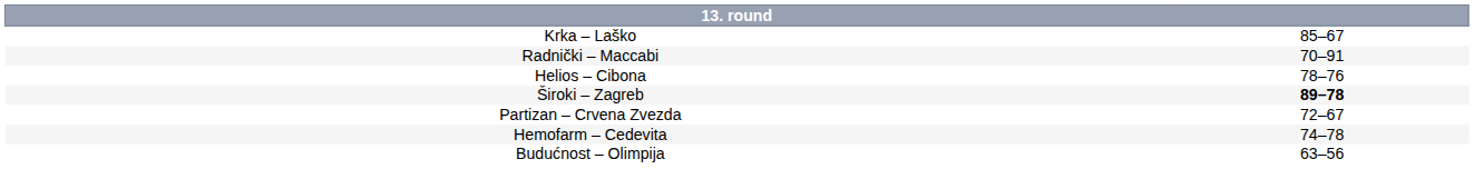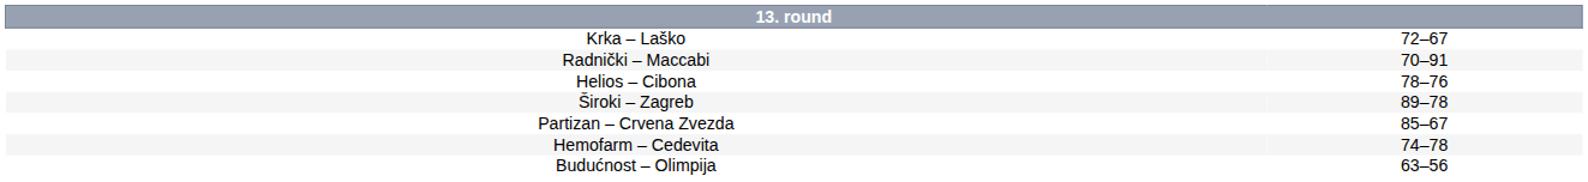Krka – Laško | column 2: 85–67 -> 72–67
Široki – Zagreb | column 2: bold -> normal
Partizan – Crvena Zvezda | column 2: 72–67 -> 85–67
